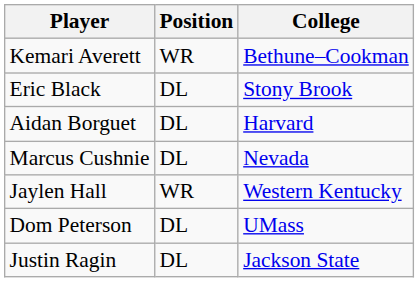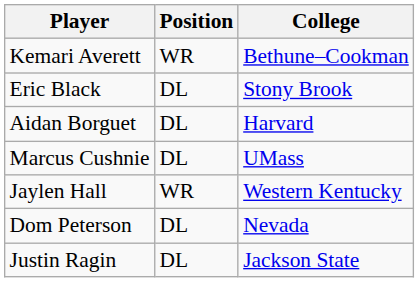Marcus Cushnie | College: Nevada -> UMass
Dom Peterson | College: UMass -> Nevada
